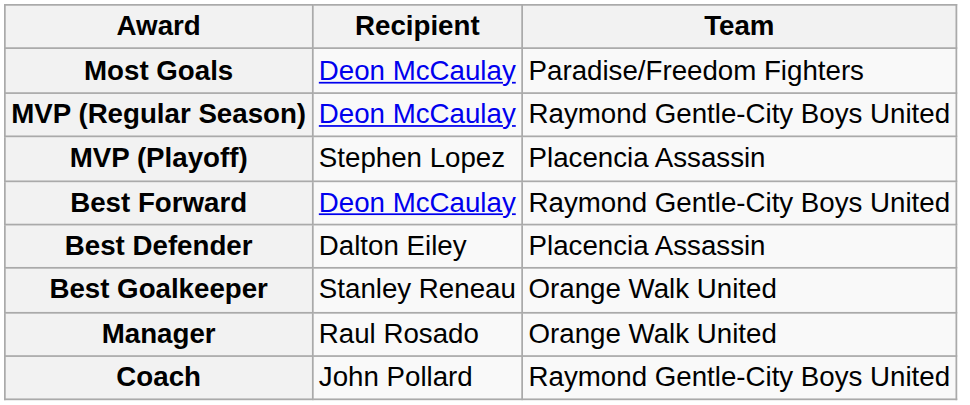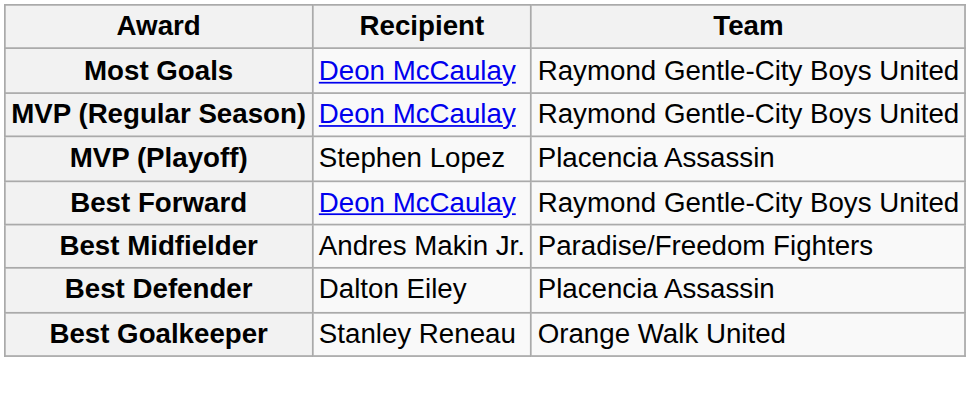Most Goals | Team: Paradise/Freedom Fighters -> Raymond Gentle-City Boys United
+ row: Best Midfielder | Andres Makin Jr. | Paradise/Freedom Fighters
- row: Manager | Raul Rosado | Orange Walk United
- row: Coach | John Pollard | Raymond Gentle-City Boys United
